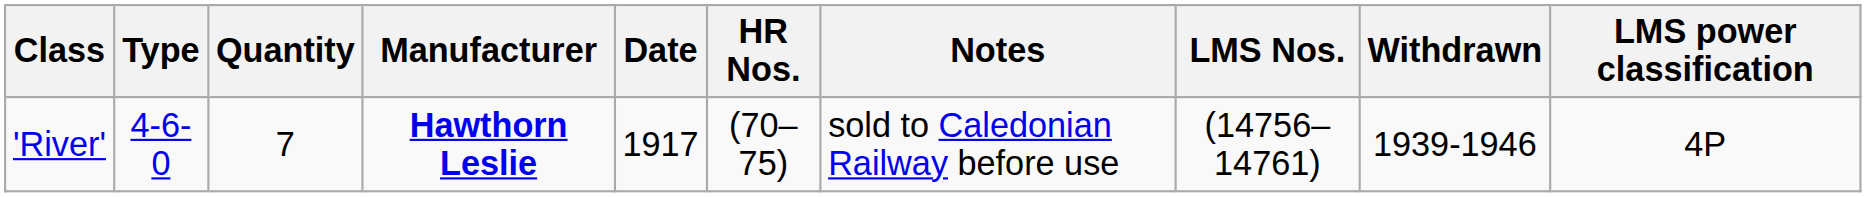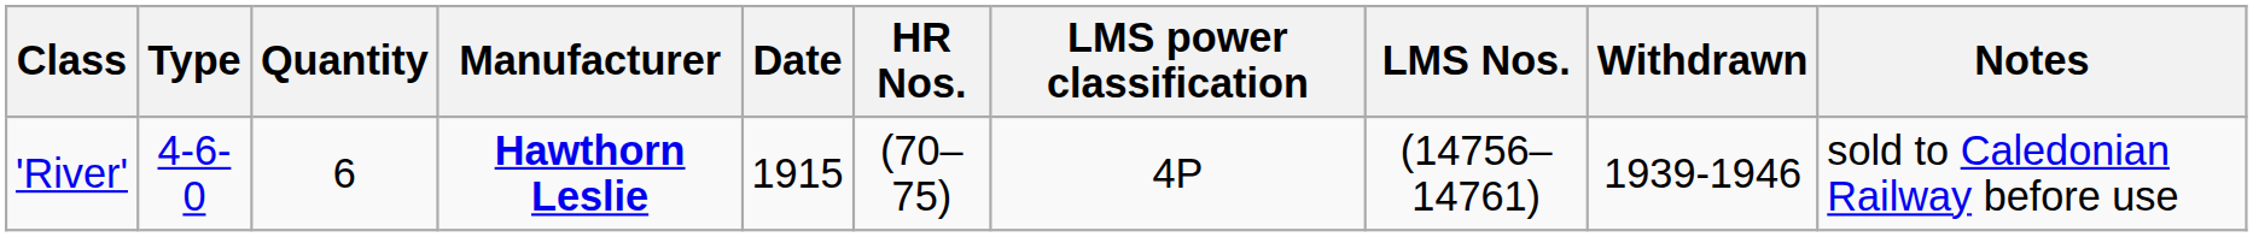columns swapped: LMS power classification <-> Notes
'River' | Quantity: 7 -> 6
'River' | Date: 1917 -> 1915
